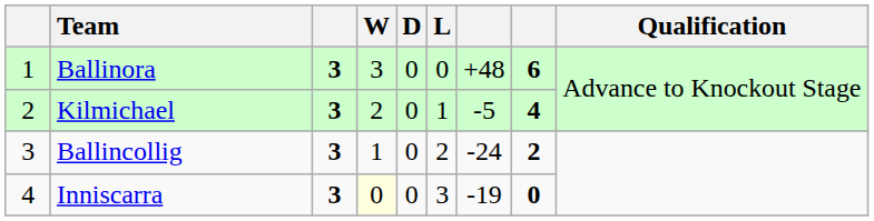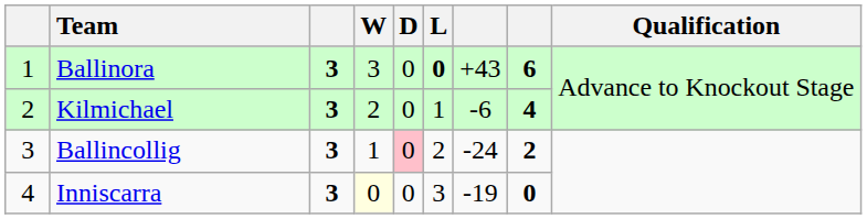Ballinora | L: normal -> bold
Ballinora | column 7: +48 -> +43
Kilmichael | column 7: -5 -> -6
Ballincollig | D: no background -> pink background
